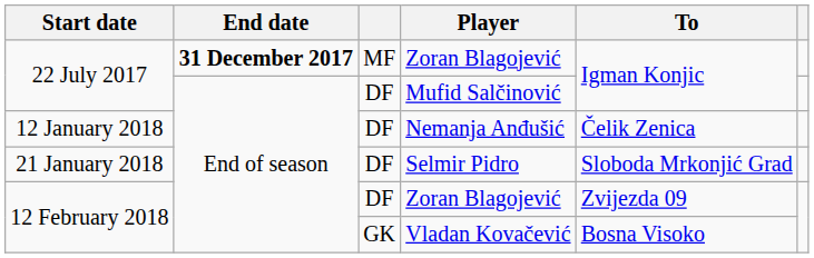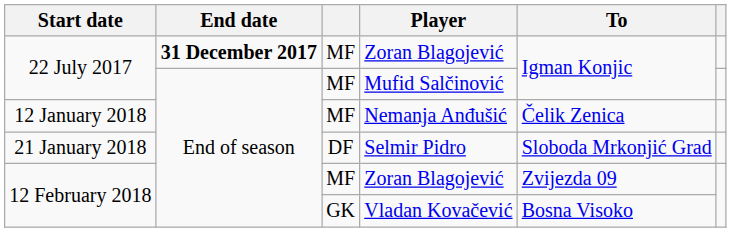Mufid Salčinović | column 3: DF -> MF
Nemanja Anđušić | column 3: DF -> MF
12 February 2018 / Zoran Blagojević | column 3: DF -> MF
